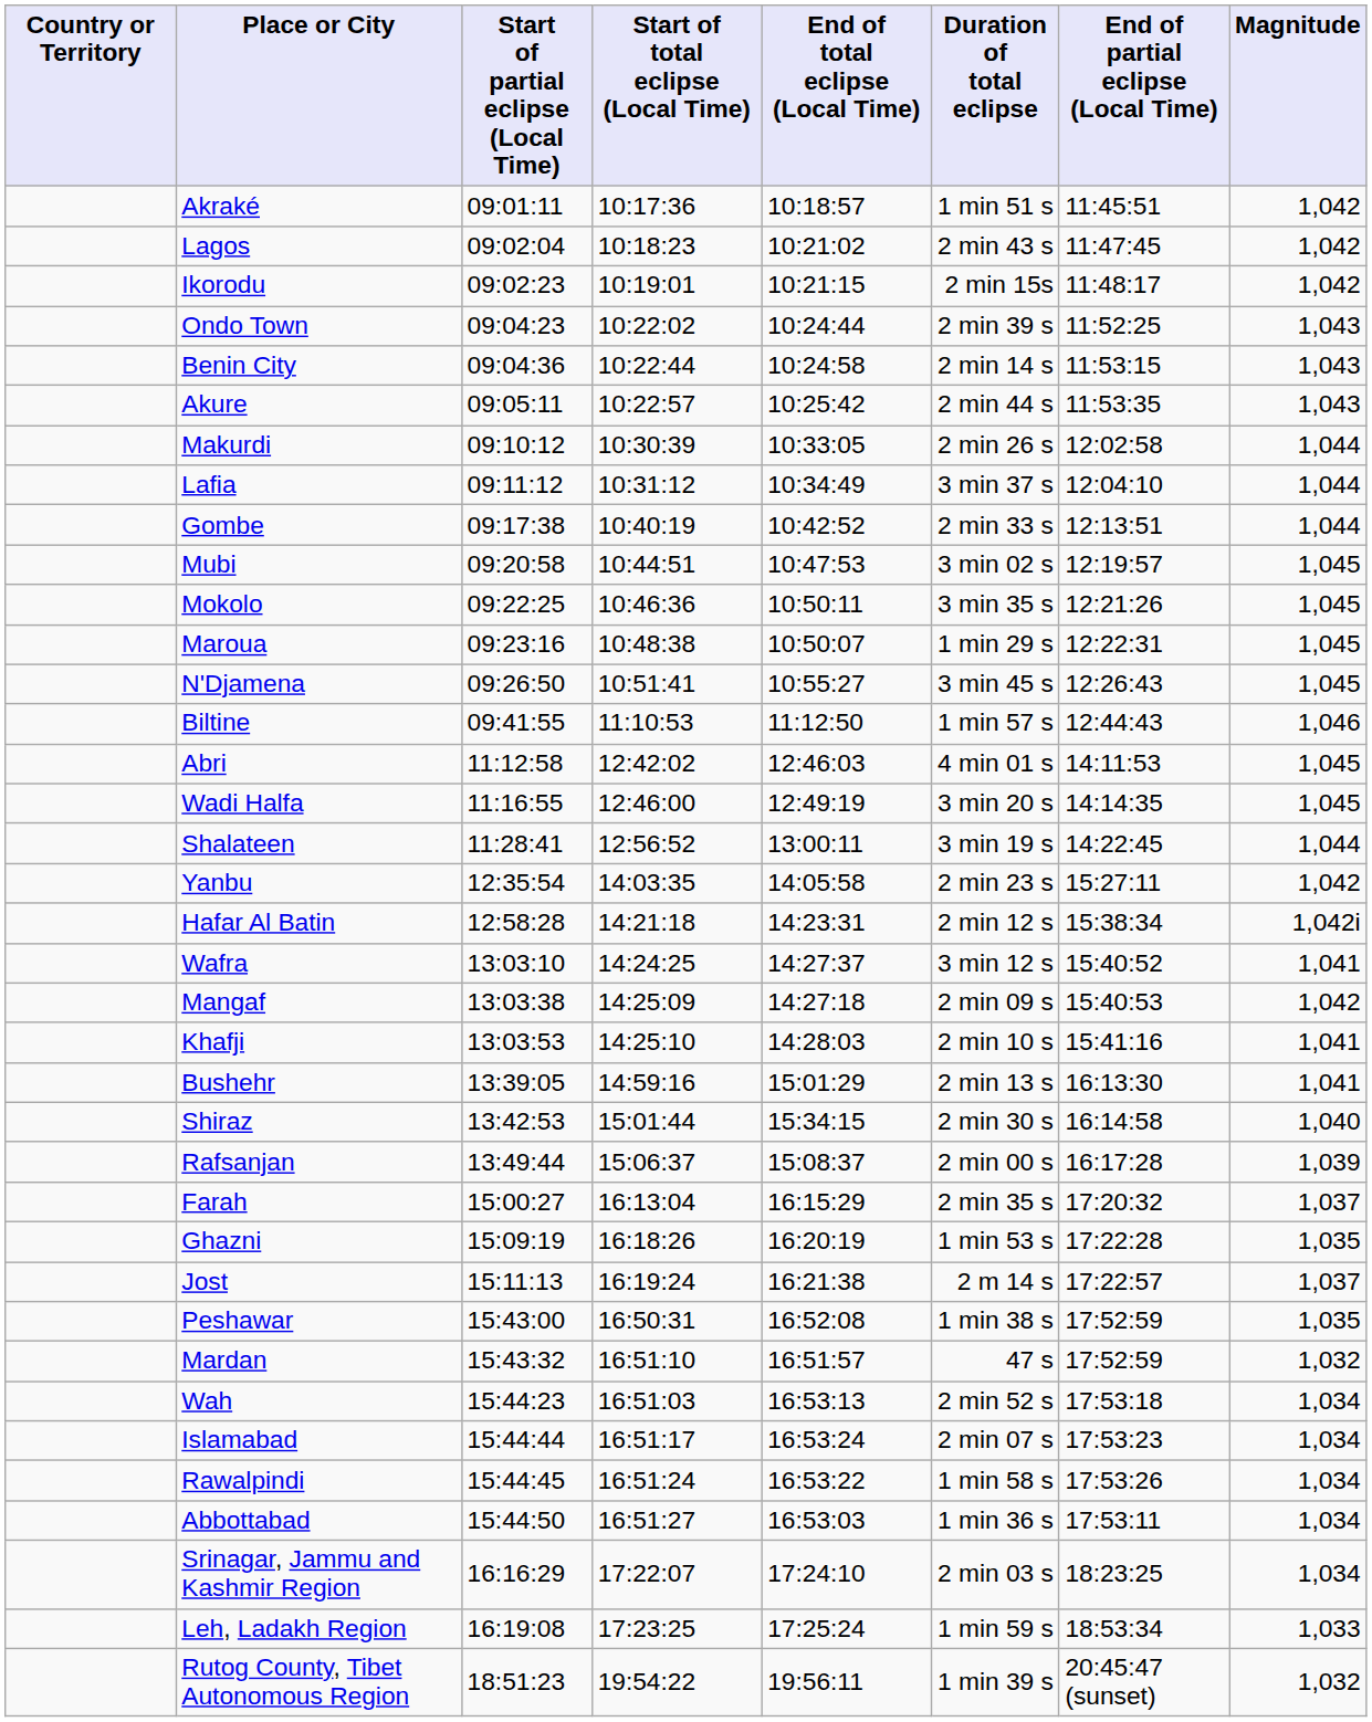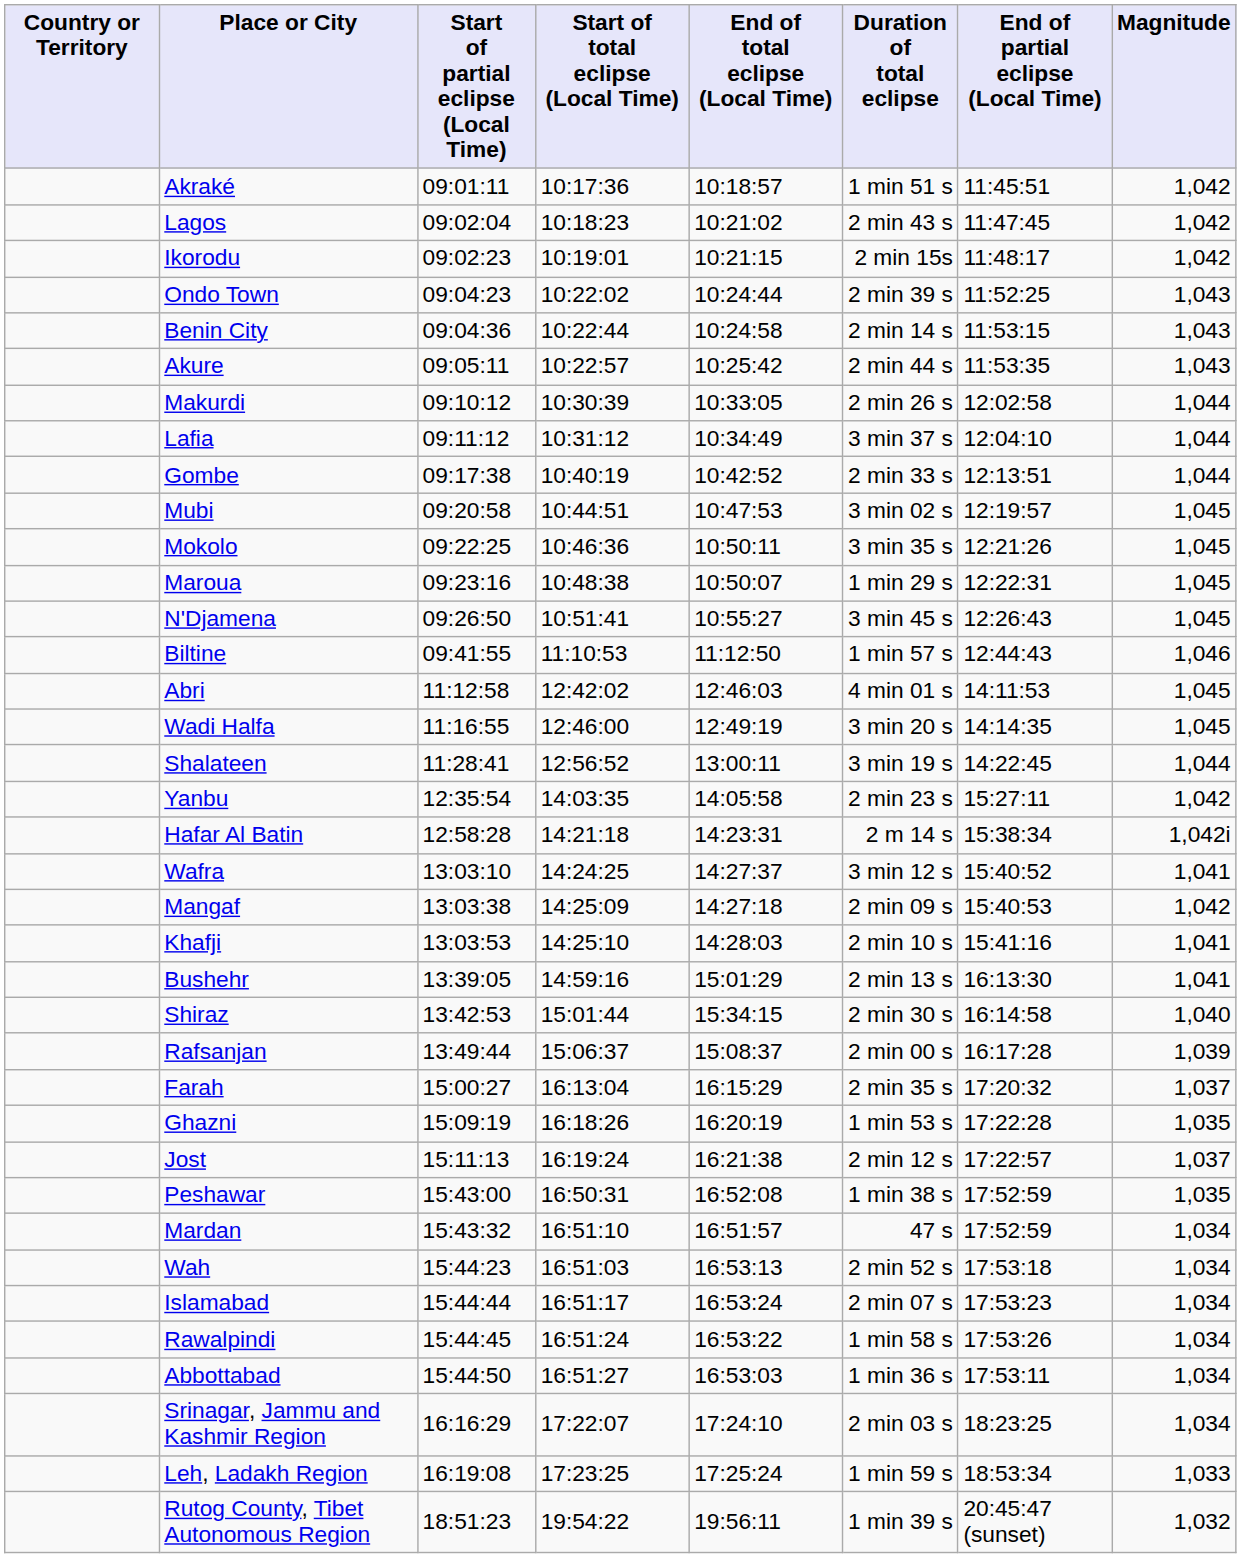Hafar Al Batin | Duration of total eclipse: 2 min 12 s -> 2 m 14 s
Jost | Duration of total eclipse: 2 m 14 s -> 2 min 12 s
Mardan | Magnitude: 1,032 -> 1,034
